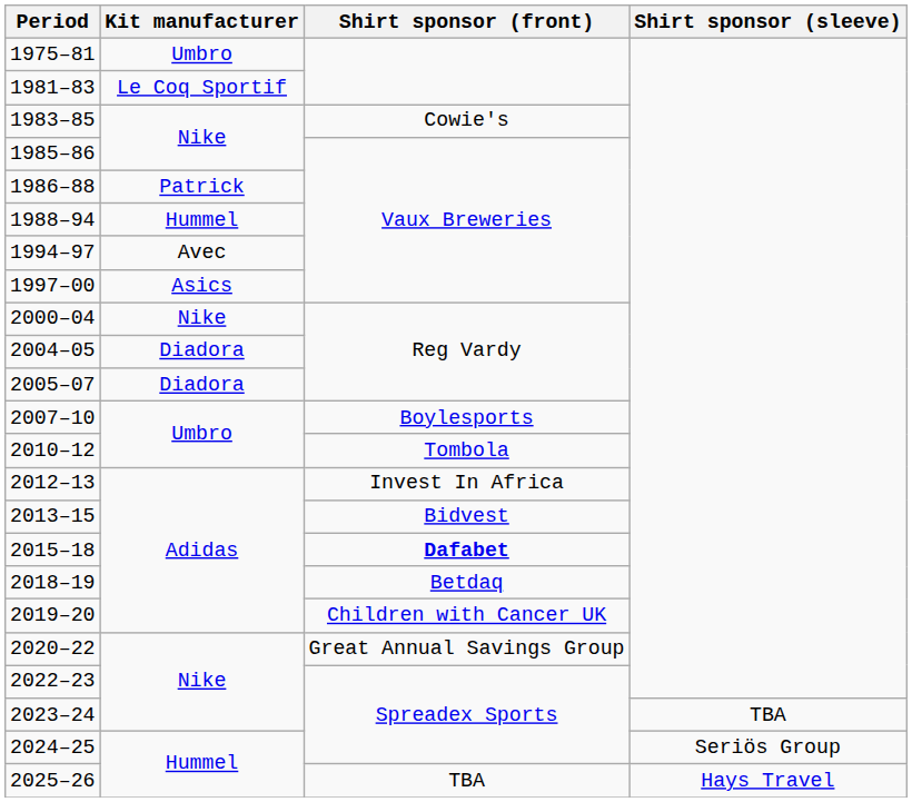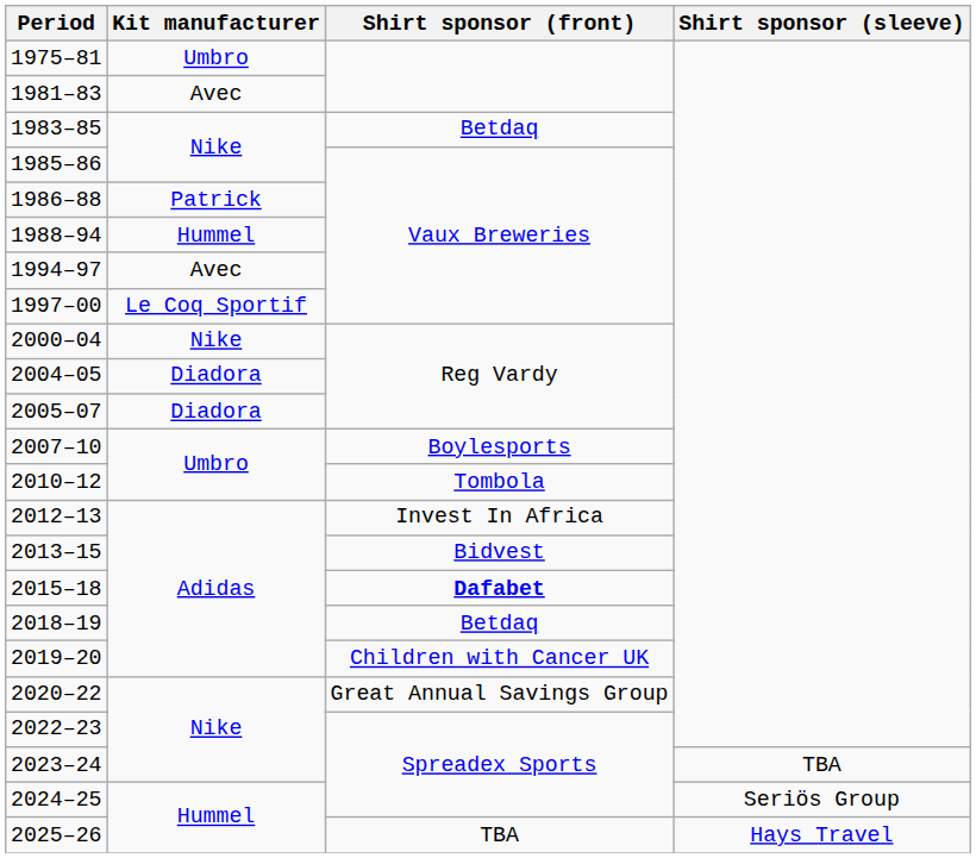1981–83 | Kit manufacturer: Le Coq Sportif -> Avec
1983–85 | Shirt sponsor (front): Cowie's -> Betdaq
1997–00 | Kit manufacturer: Asics -> Le Coq Sportif
